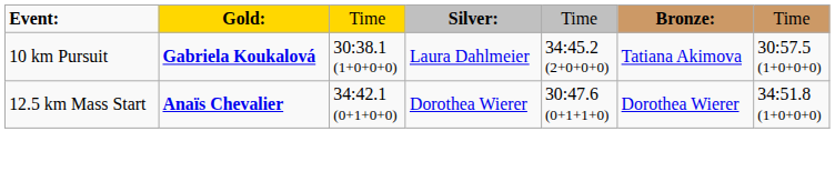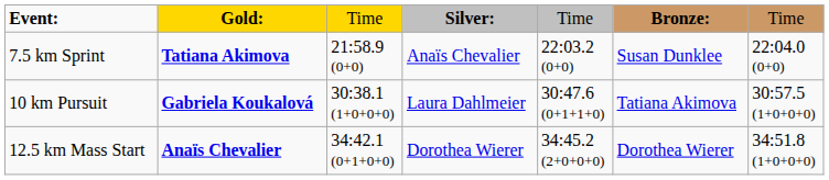+ row: 7.5 km Sprint | Tatiana Akimova | 21:58.9 (0+0) | Anaïs Chevalier | 22:03.2 (0+0) | Susan Dunklee | 22:04.0 (0+0)
10 km Pursuit | column 5: 34:45.2 (2+0+0+0) -> 30:47.6 (0+1+1+0)
12.5 km Mass Start | column 5: 30:47.6 (0+1+1+0) -> 34:45.2 (2+0+0+0)
